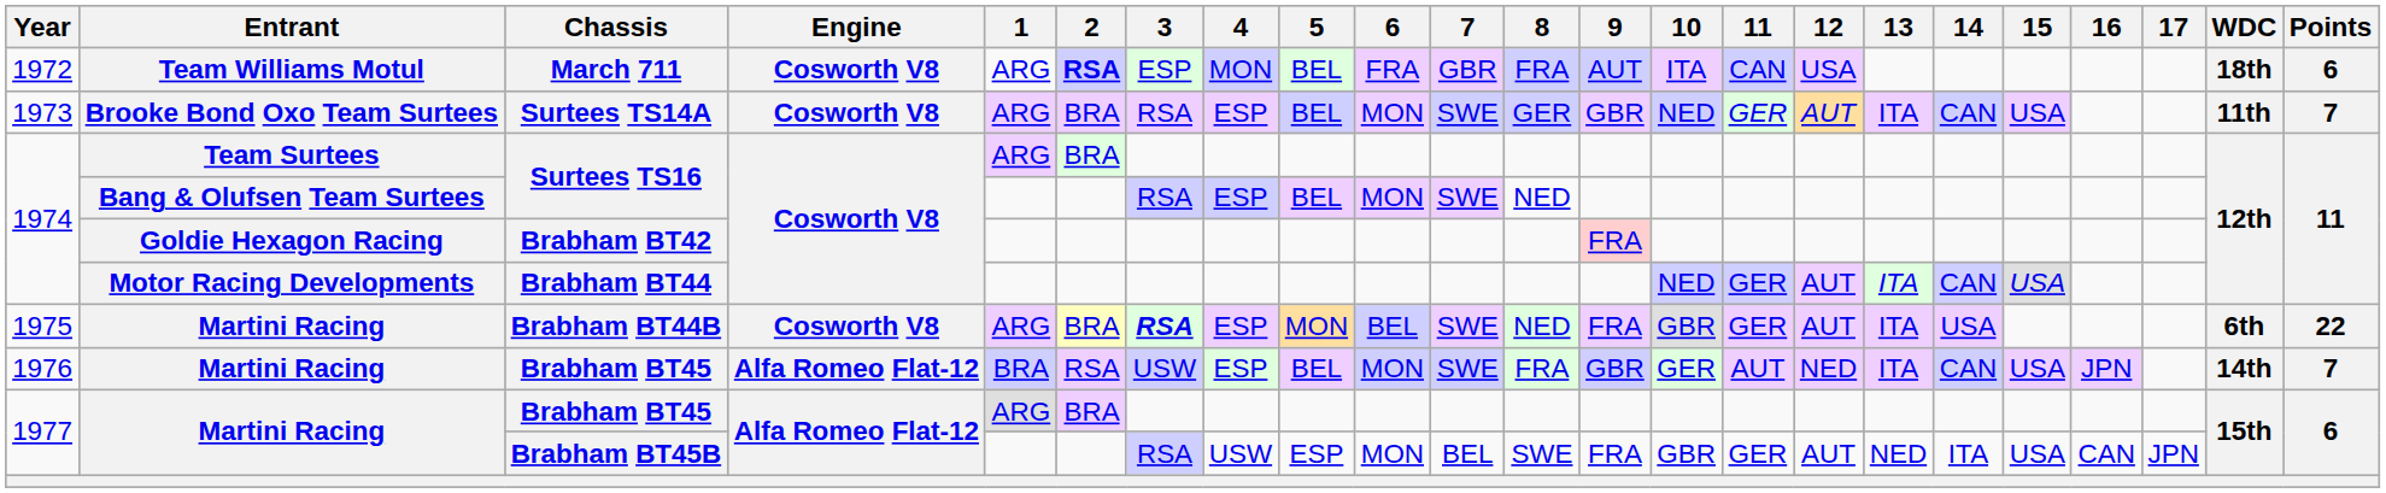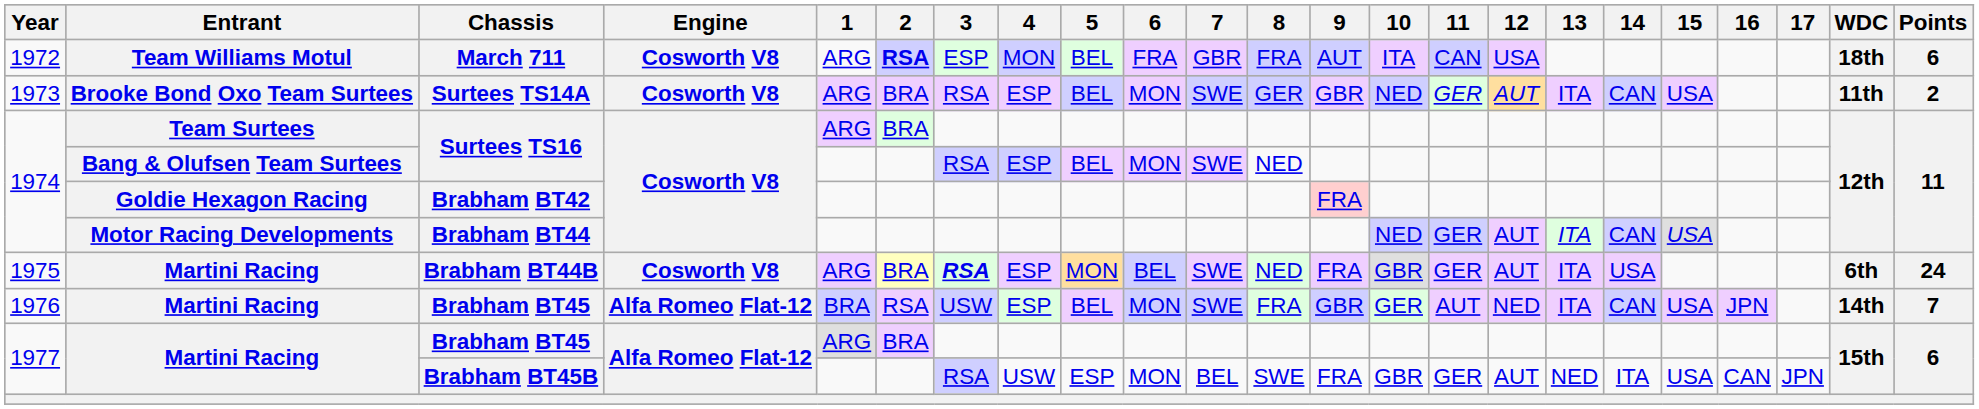Surtees TS14A | Points: 7 -> 2
Brabham BT44B | Points: 22 -> 24
